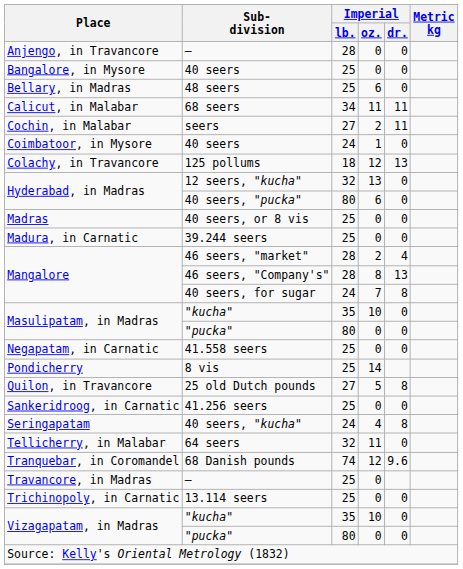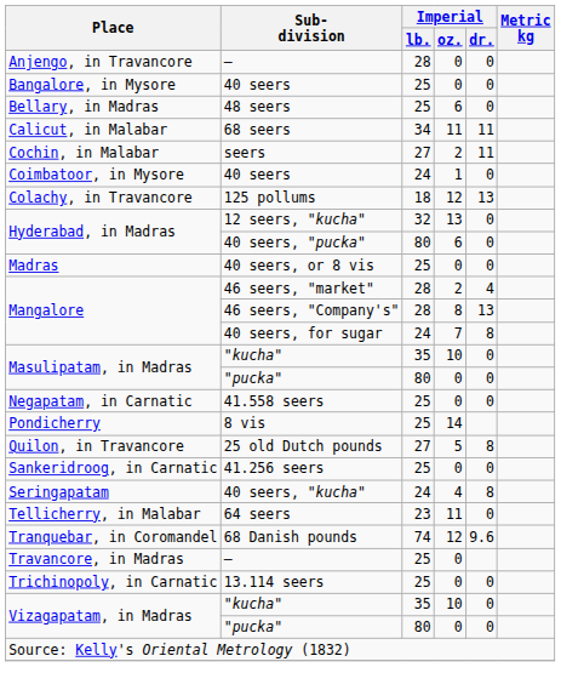- row: Madura, in Carnatic | 39.244 seers | 25 | 0 | 0
64 seers | Imperial / lb.: 32 -> 23
